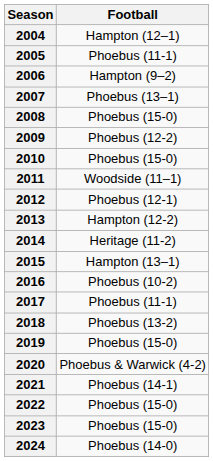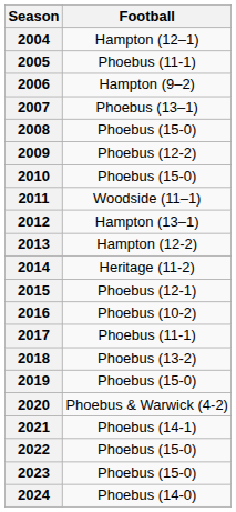2012 | Football: Phoebus (12-1) -> Hampton (13–1)
2015 | Football: Hampton (13–1) -> Phoebus (12-1)
